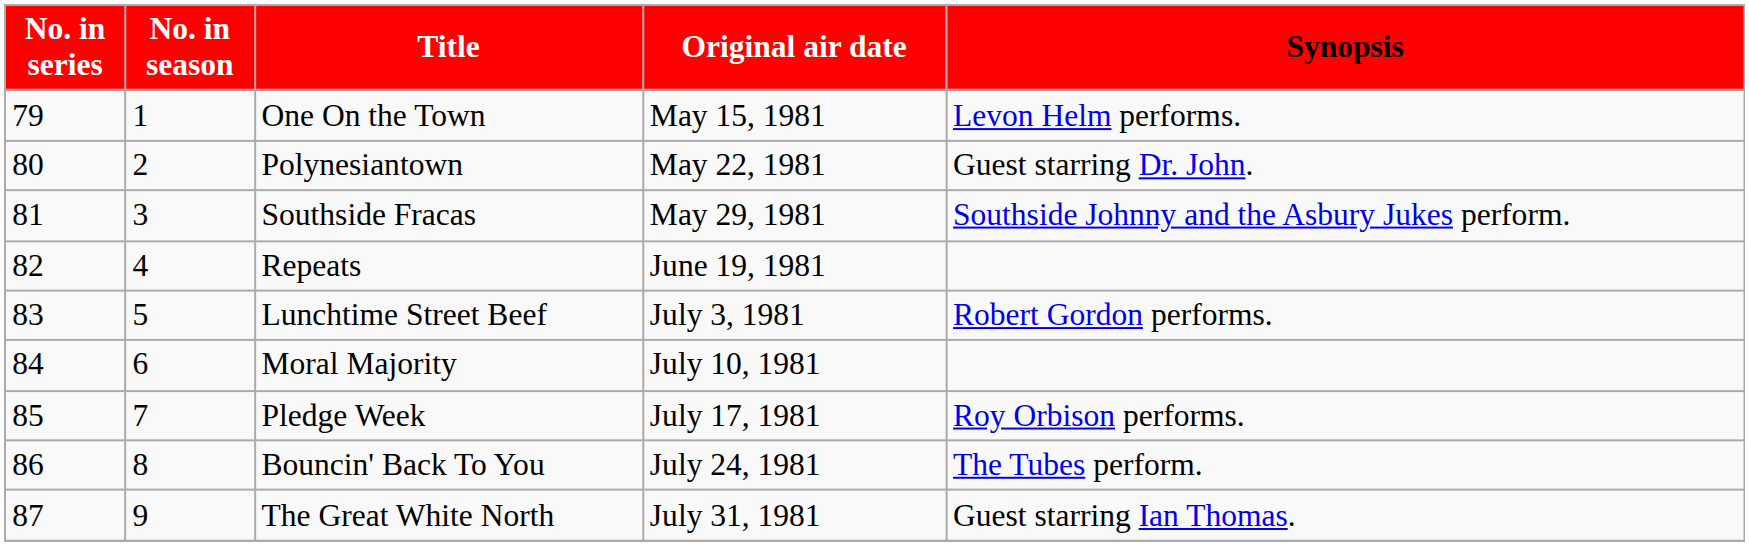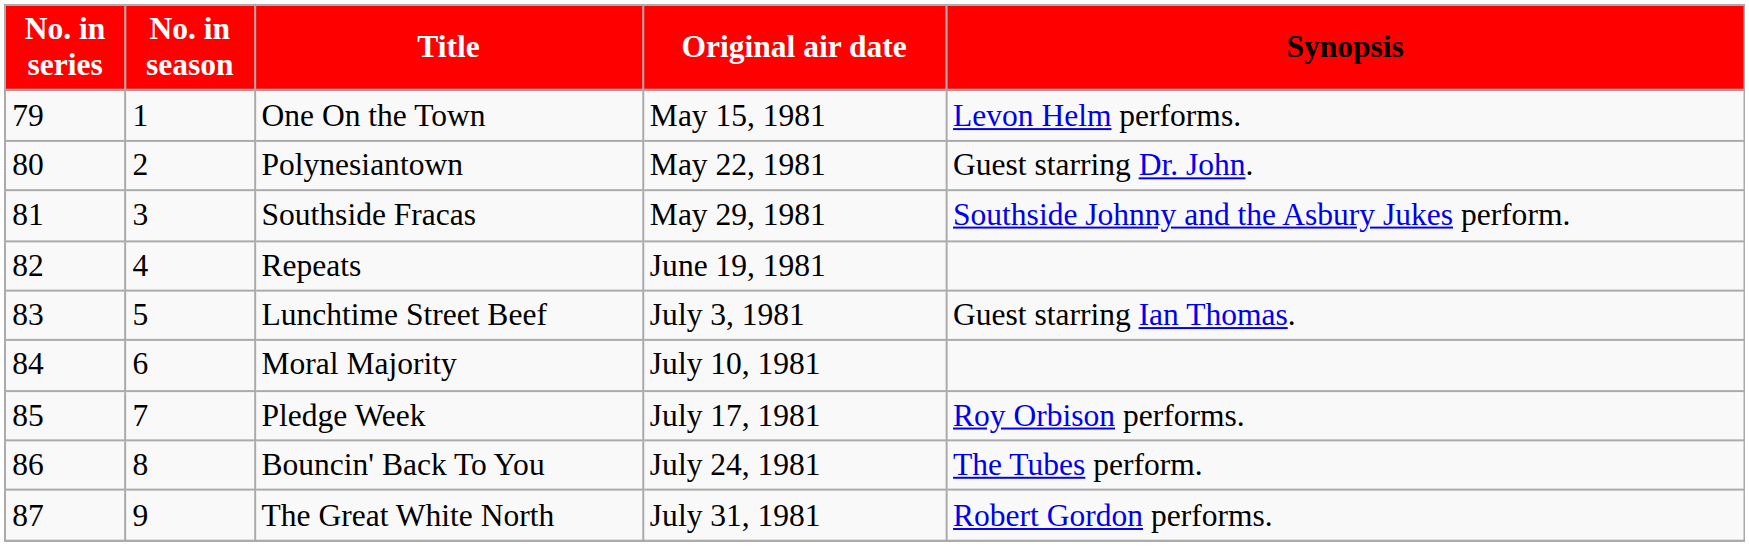Lunchtime Street Beef | Synopsis: Robert Gordon performs. -> Guest starring Ian Thomas.
The Great White North | Synopsis: Guest starring Ian Thomas. -> Robert Gordon performs.
